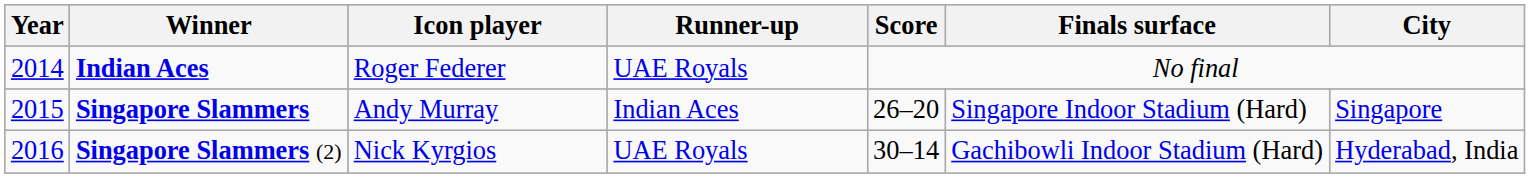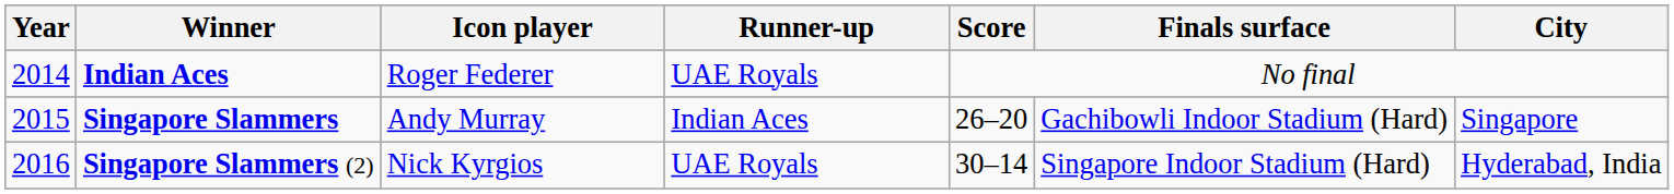Singapore Slammers | Finals surface: Singapore Indoor Stadium (Hard) -> Gachibowli Indoor Stadium (Hard)
Singapore Slammers (2) | Finals surface: Gachibowli Indoor Stadium (Hard) -> Singapore Indoor Stadium (Hard)
